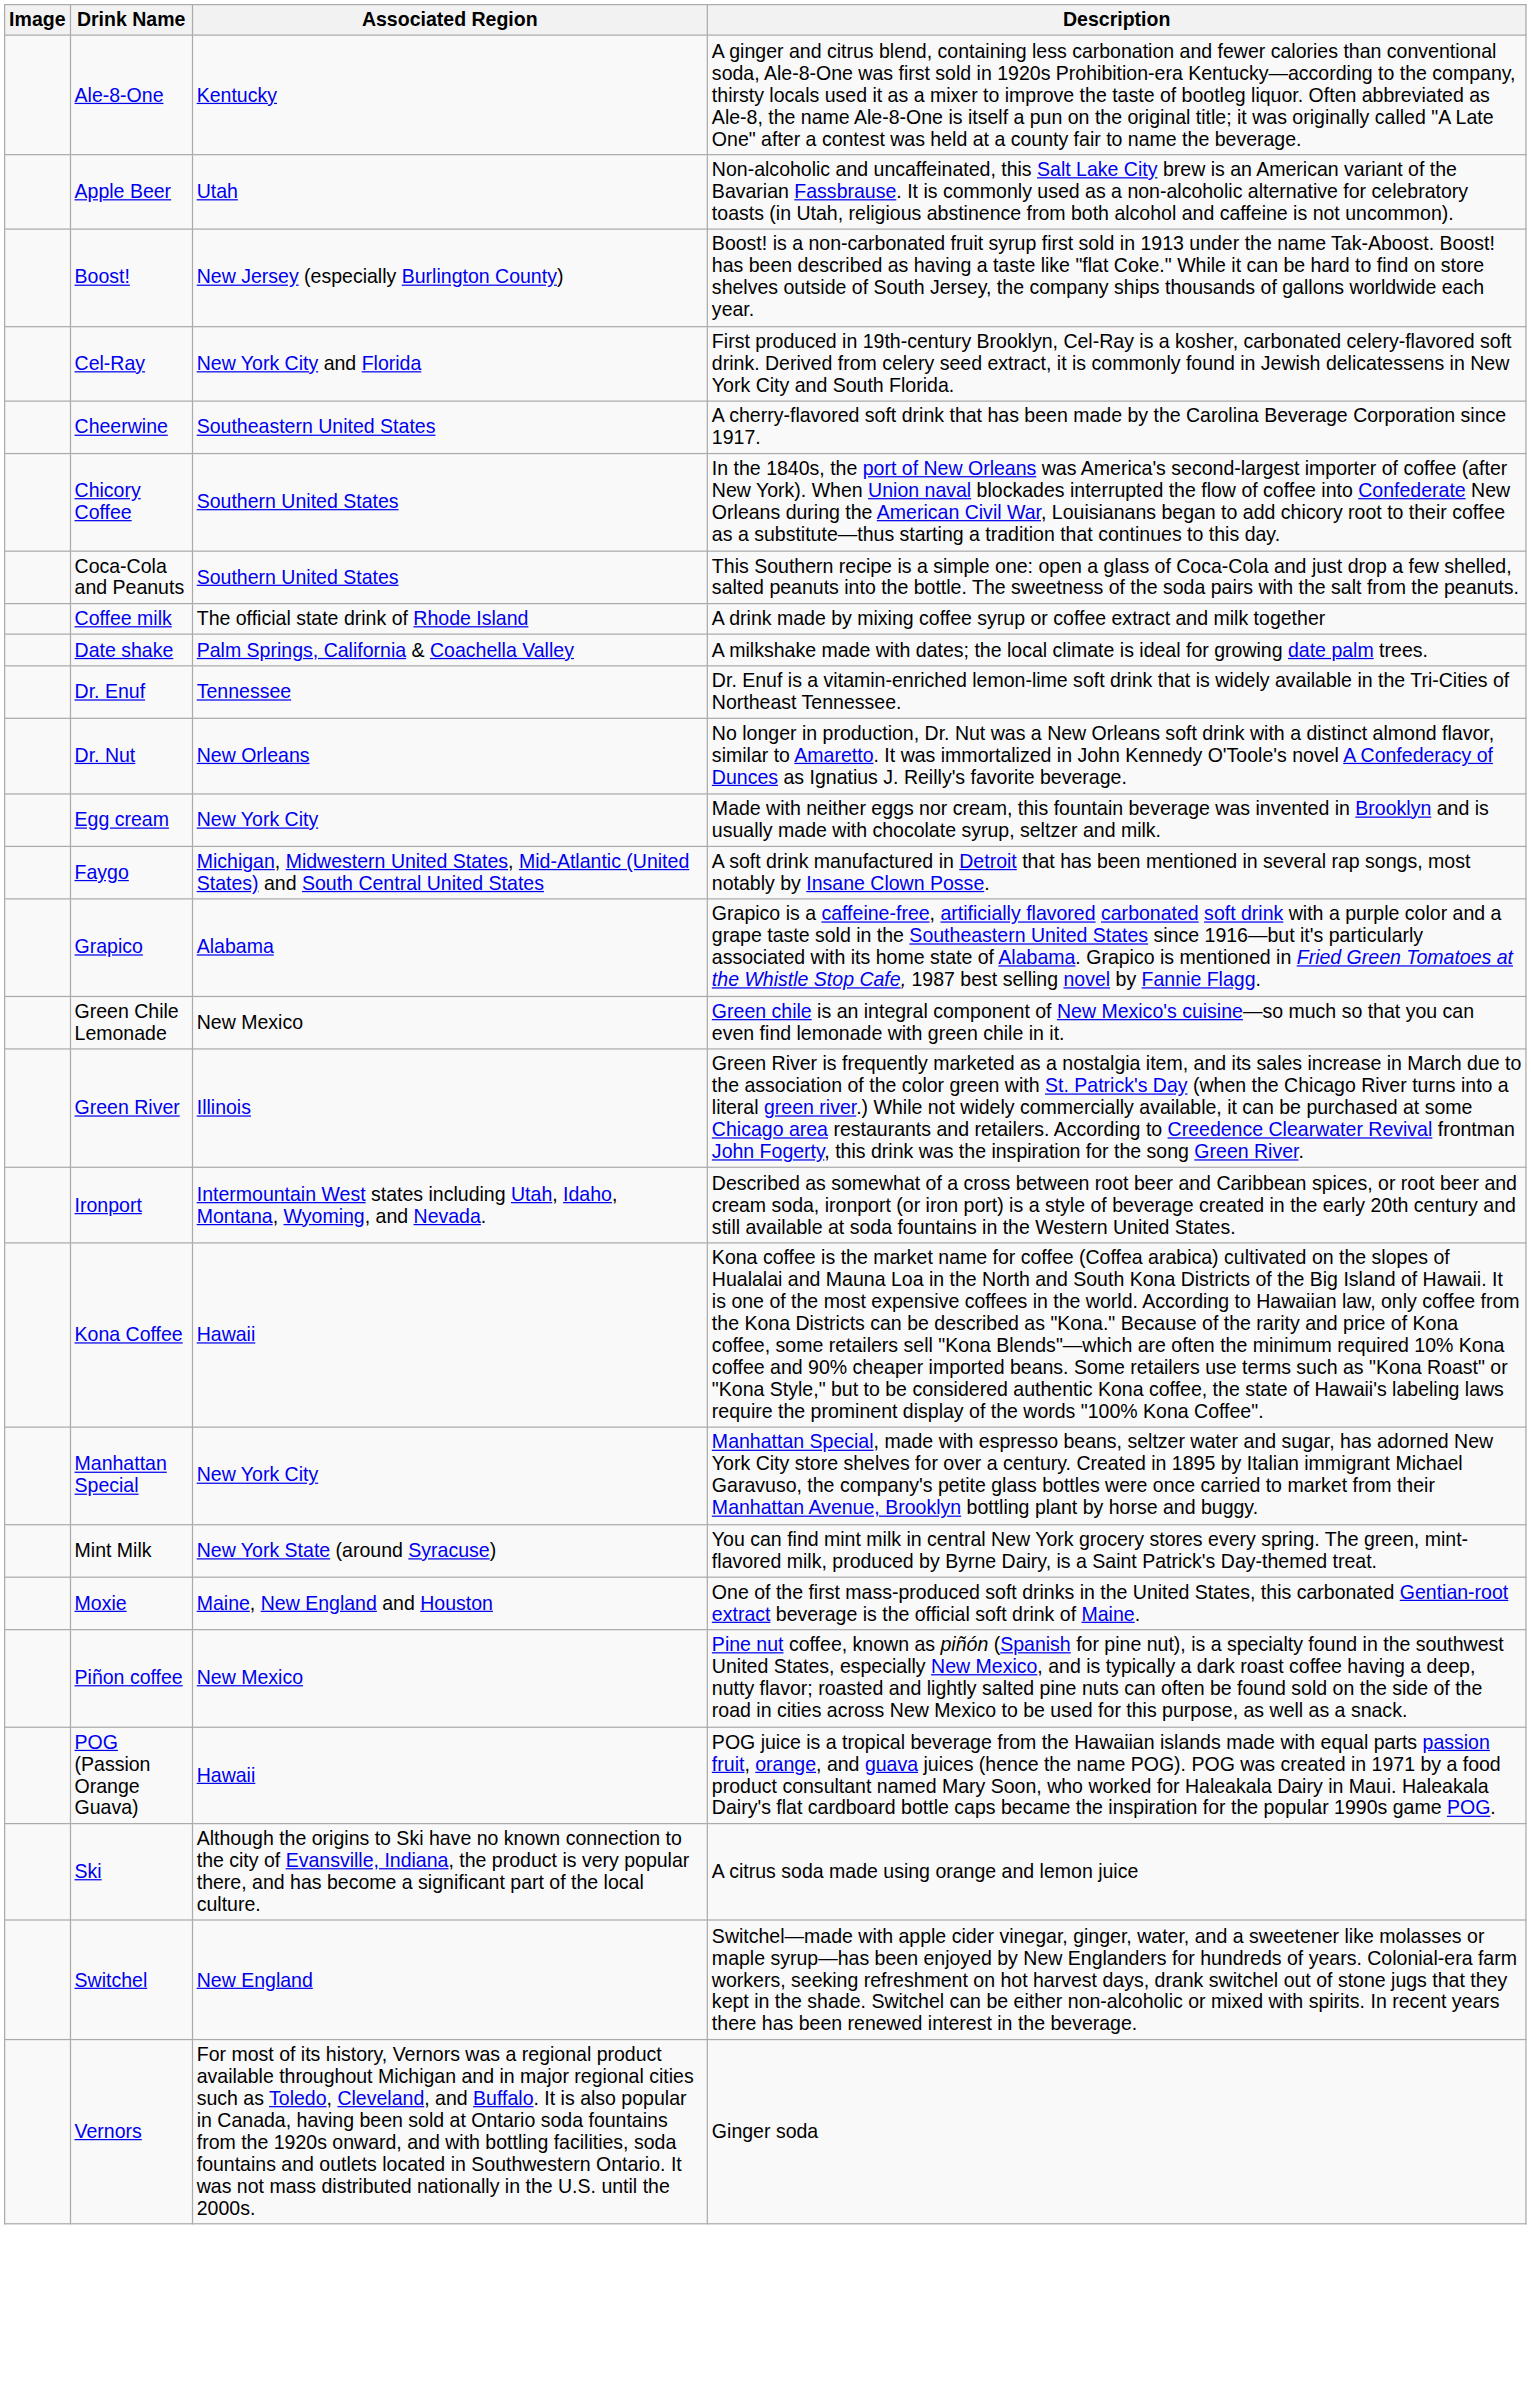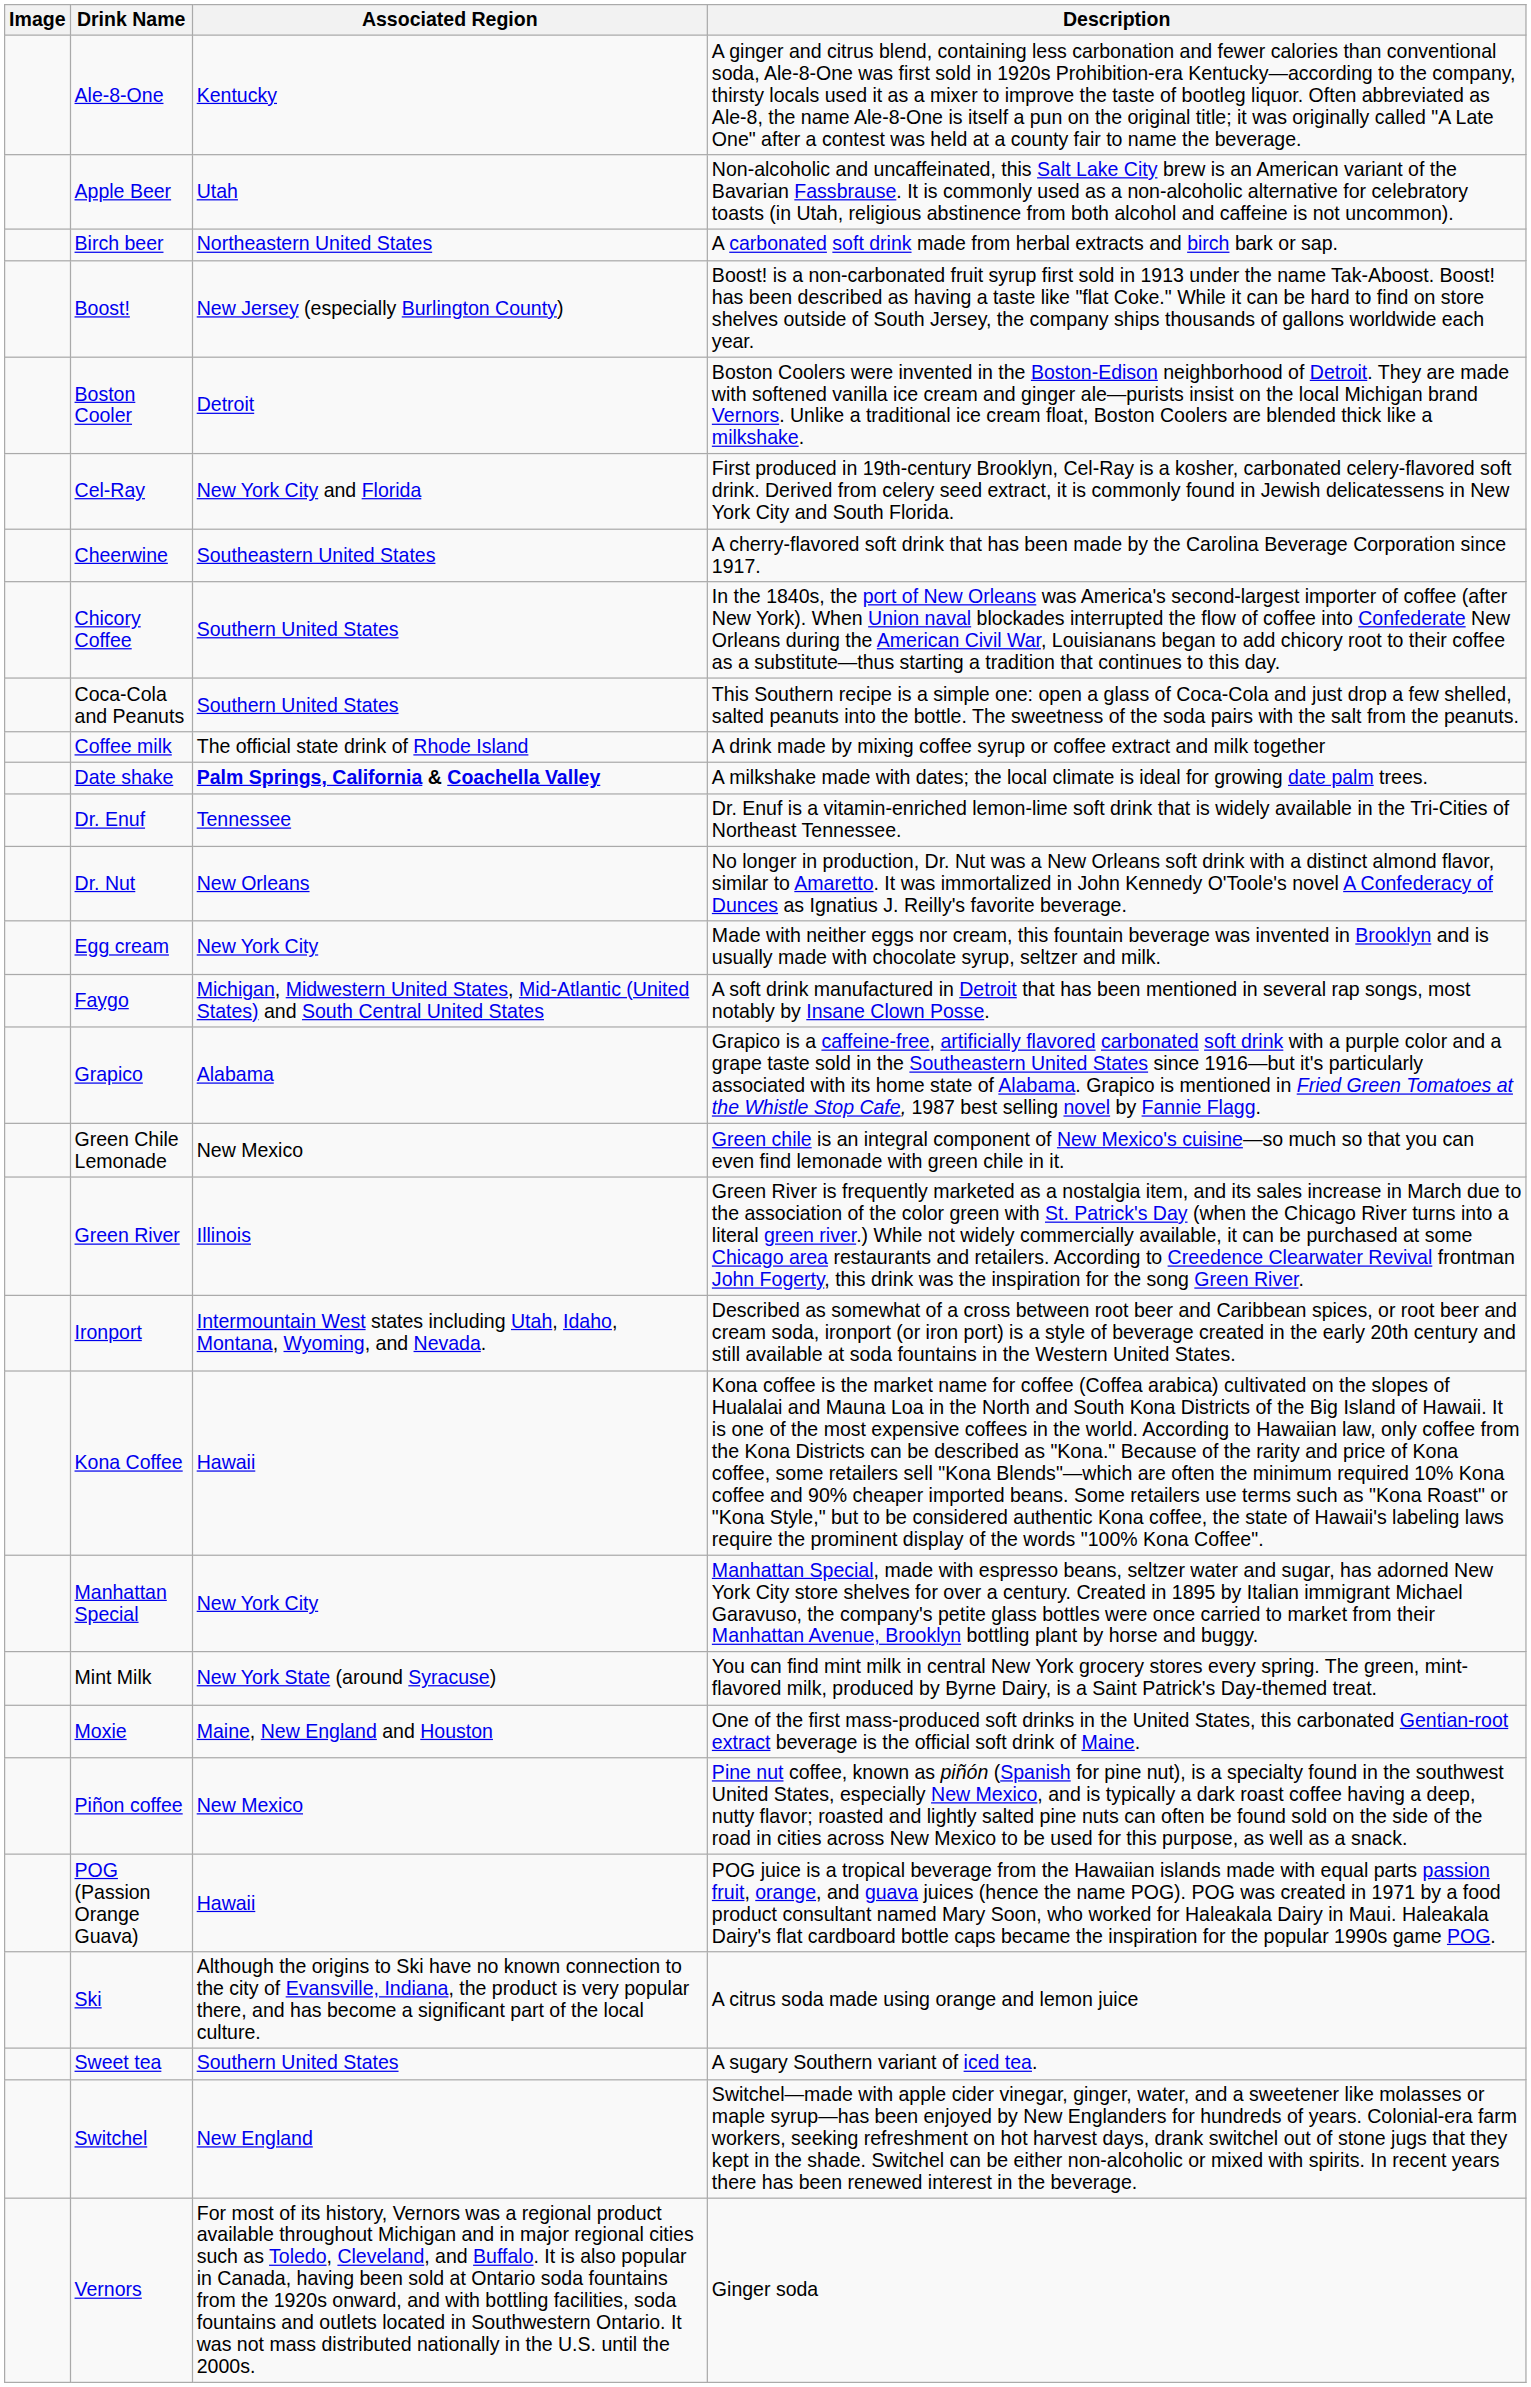+ row: Birch beer | Northeastern United States | A carbonated soft drink made from herbal extracts and birch bark or sap.
+ row: Boston Cooler | Detroit | Boston Coolers were invented in the Boston-Edison neighborhood of Detroit. They are made with softened vanilla ice cream and ginger ale—purists insist on the local Michigan brand Vernors. Unlike a traditional ice cream float, Boston Coolers are blended thick like a milkshake.
Date shake | Associated Region: normal -> bold
+ row: Sweet tea | Southern United States | A sugary Southern variant of iced tea.
